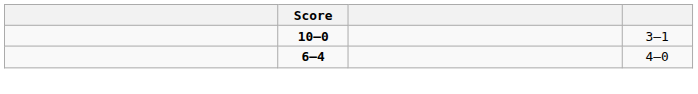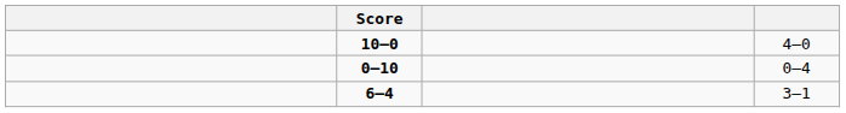10–0 | column 4: 3–1 -> 4–0
+ row: 0–10 | 0–4
6–4 | column 4: 4–0 -> 3–1
